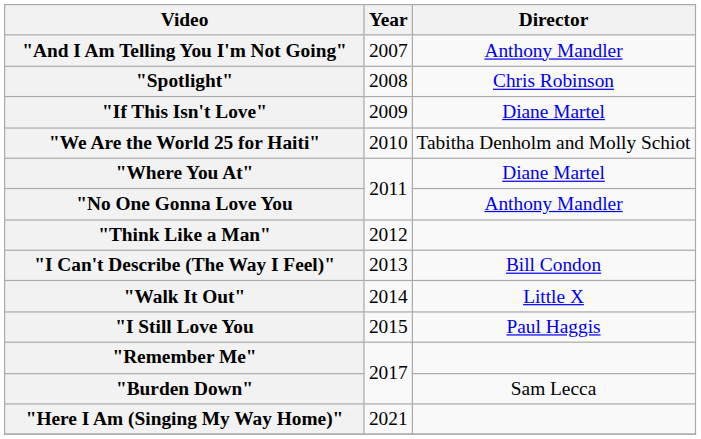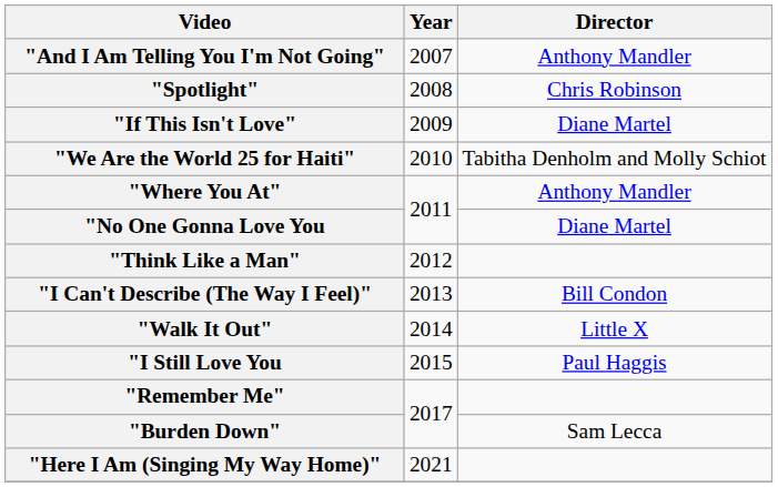"Where You At" | Director: Diane Martel -> Anthony Mandler
"No One Gonna Love You | Director: Anthony Mandler -> Diane Martel
